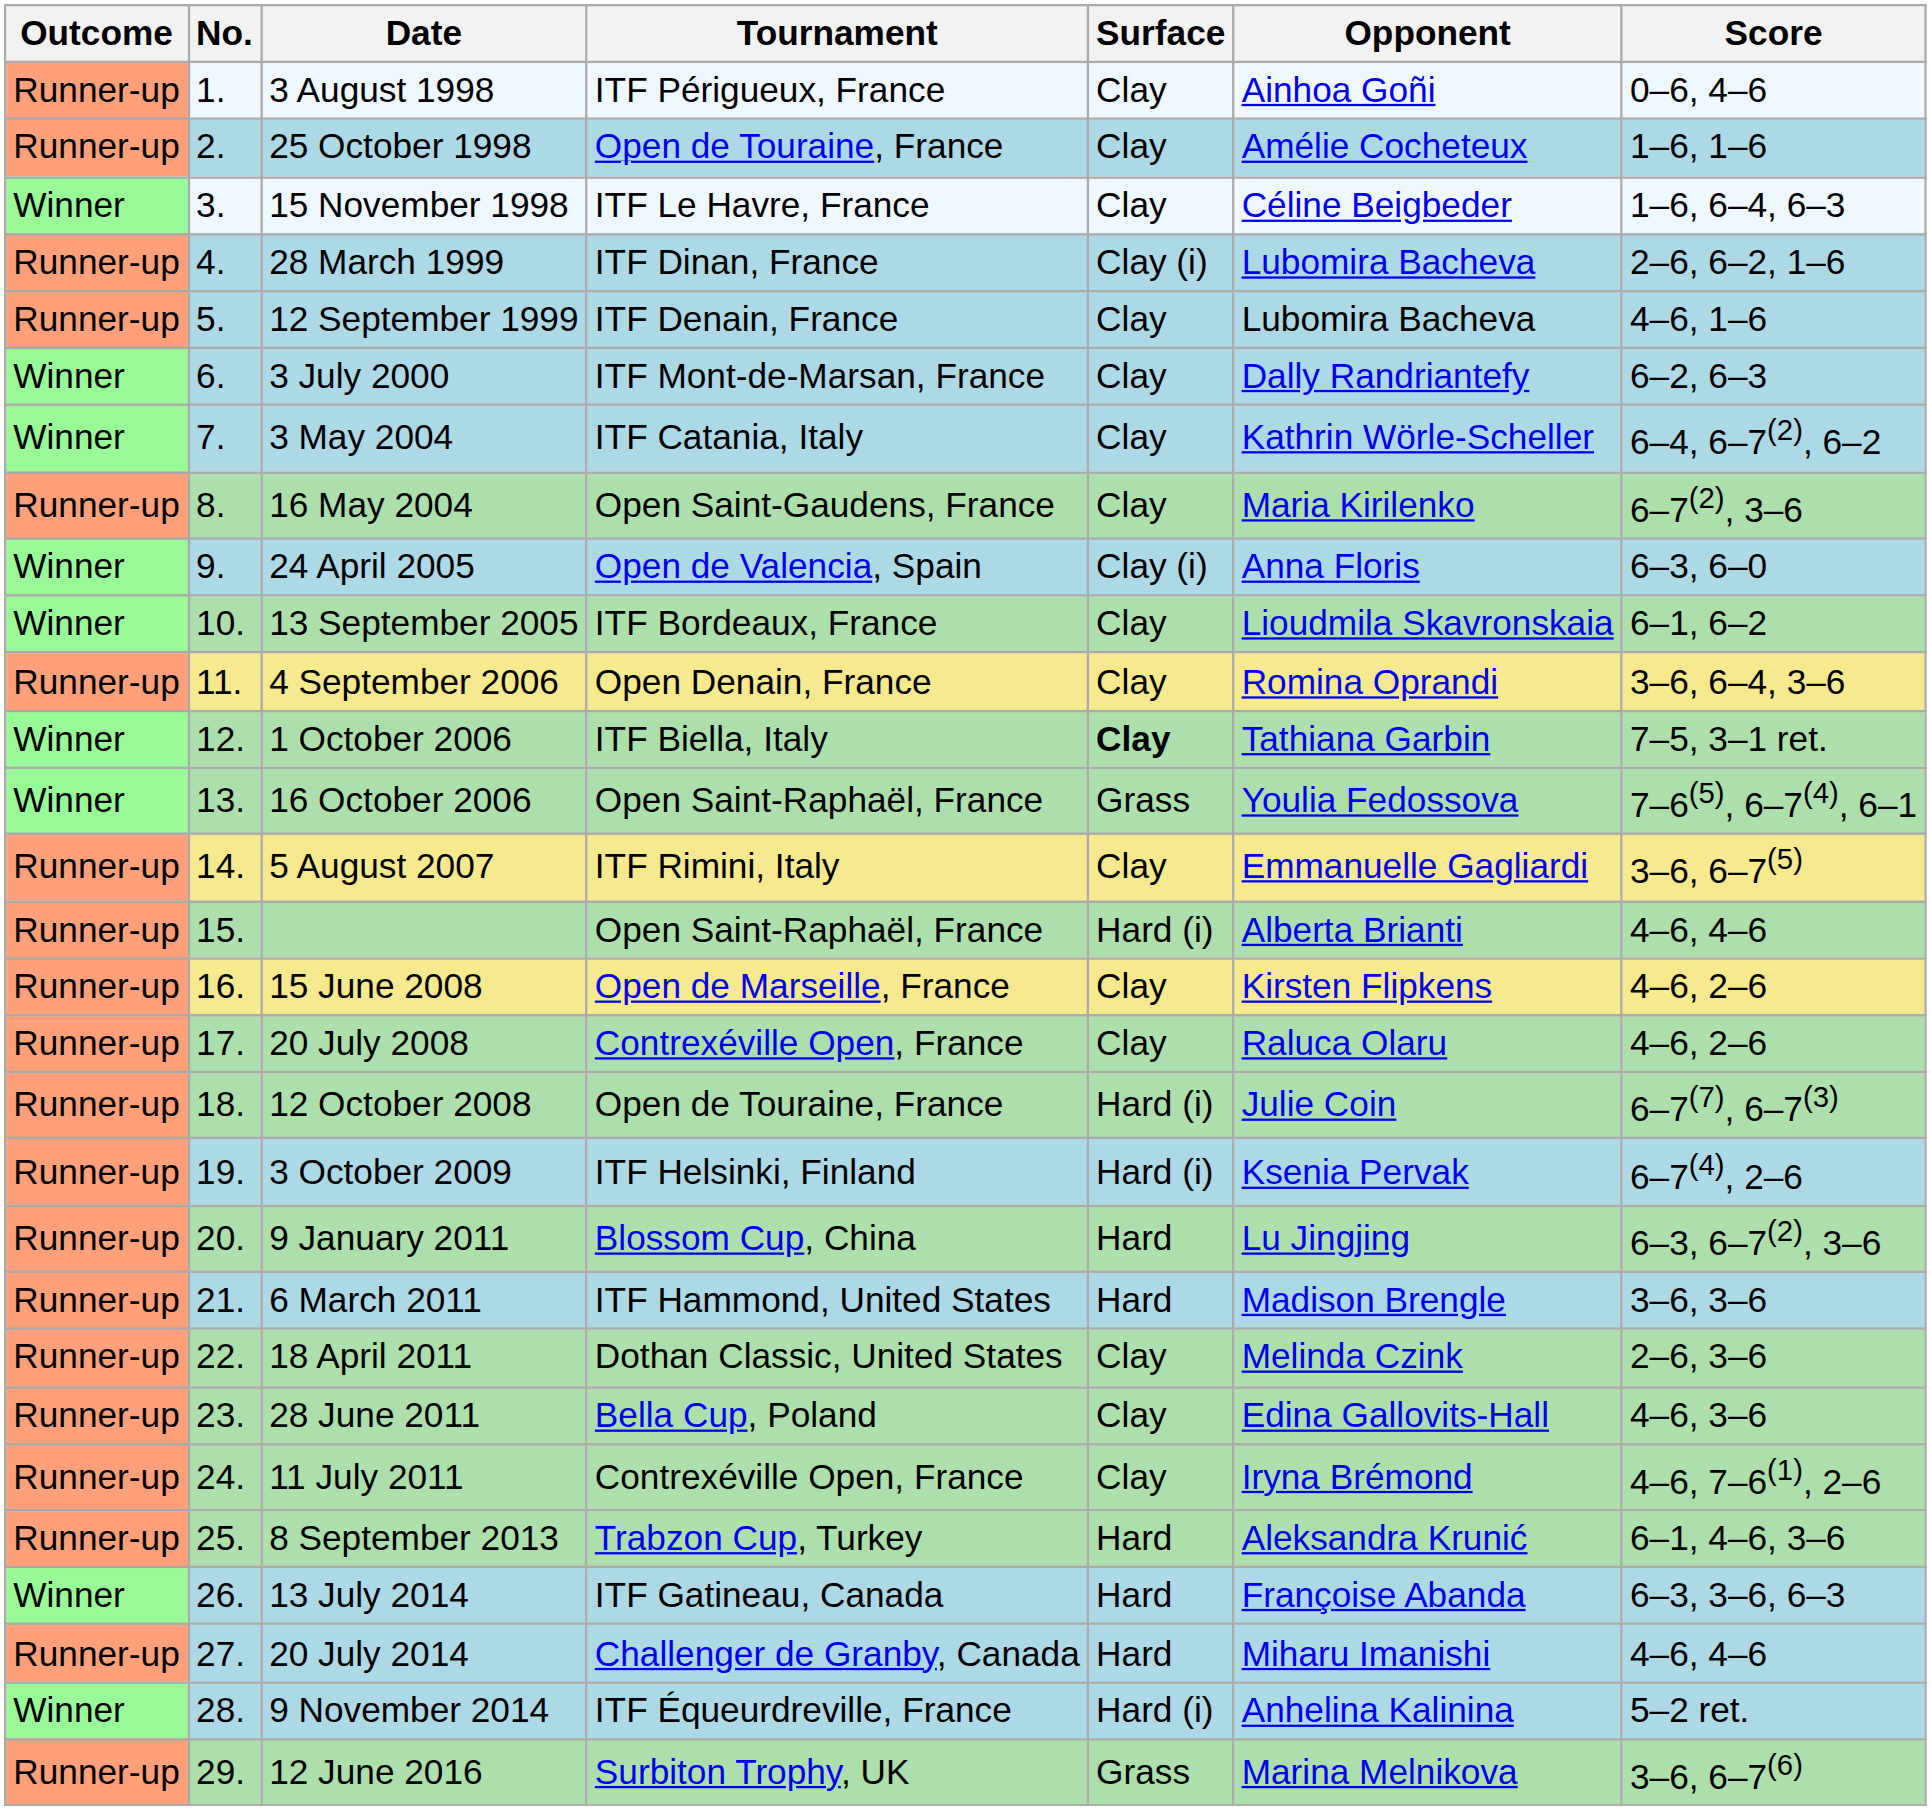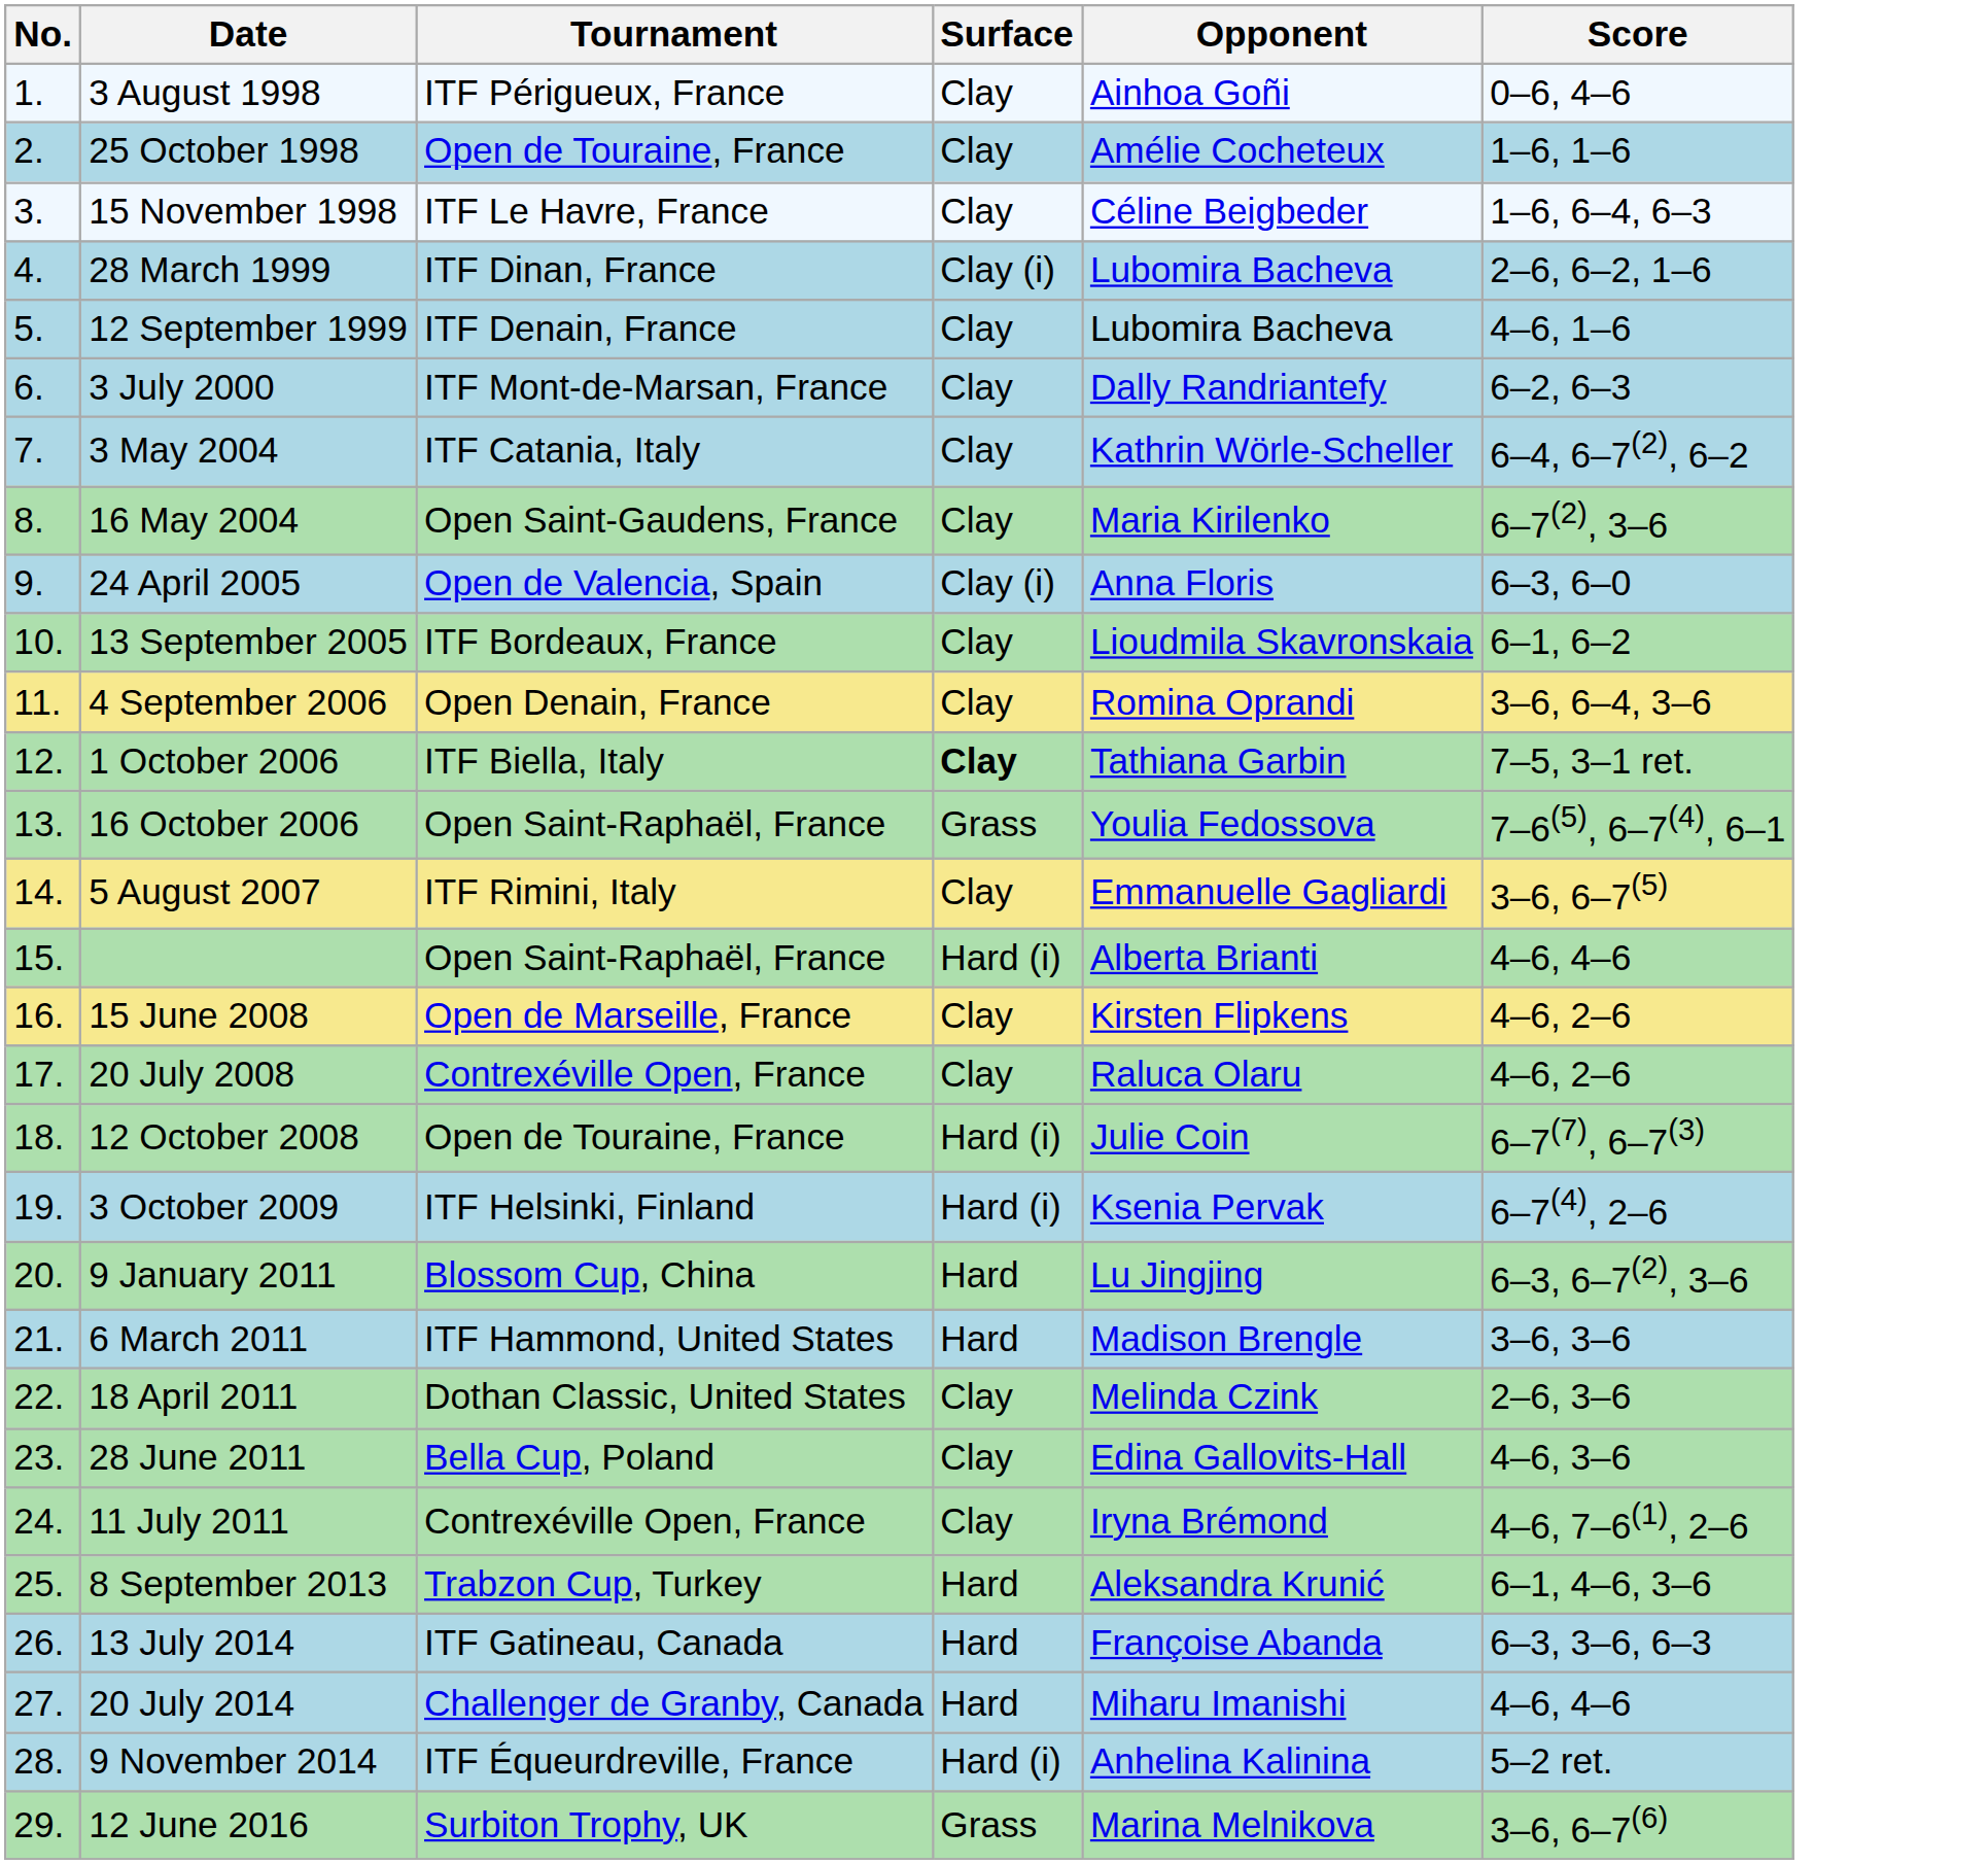- column: Outcome | Runner-up | Runner-up | Winner | Runner-up | Runner-up | Winner | Winner | Runner-up | Winner | Winner | Runner-up | Winner | Winner | Runner-up | Runner-up | Runner-up | Runner-up | Runner-up | Runner-up | Runner-up | Runner-up | Runner-up | Runner-up | Runner-up | Runner-up | Winner | Runner-up | Winner | Runner-up
